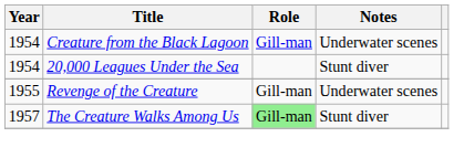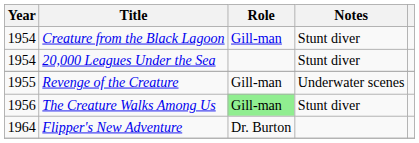Creature from the Black Lagoon | Notes: Underwater scenes -> Stunt diver
The Creature Walks Among Us | Year: 1957 -> 1956
+ row: 1964 | Flipper's New Adventure | Dr. Burton
